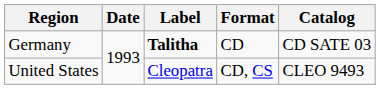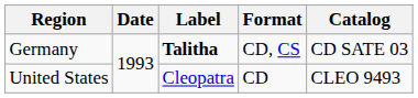Germany | Format: CD -> CD, CS
United States | Format: CD, CS -> CD
